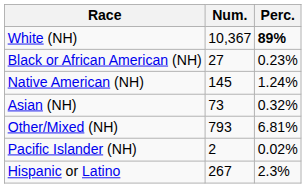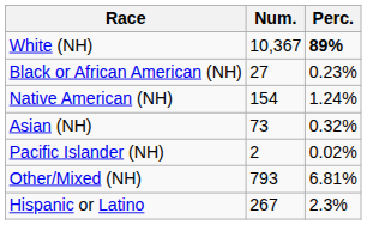Native American (NH) | Num.: 145 -> 154
rows swapped: Pacific Islander (NH) <-> Other/Mixed (NH)
